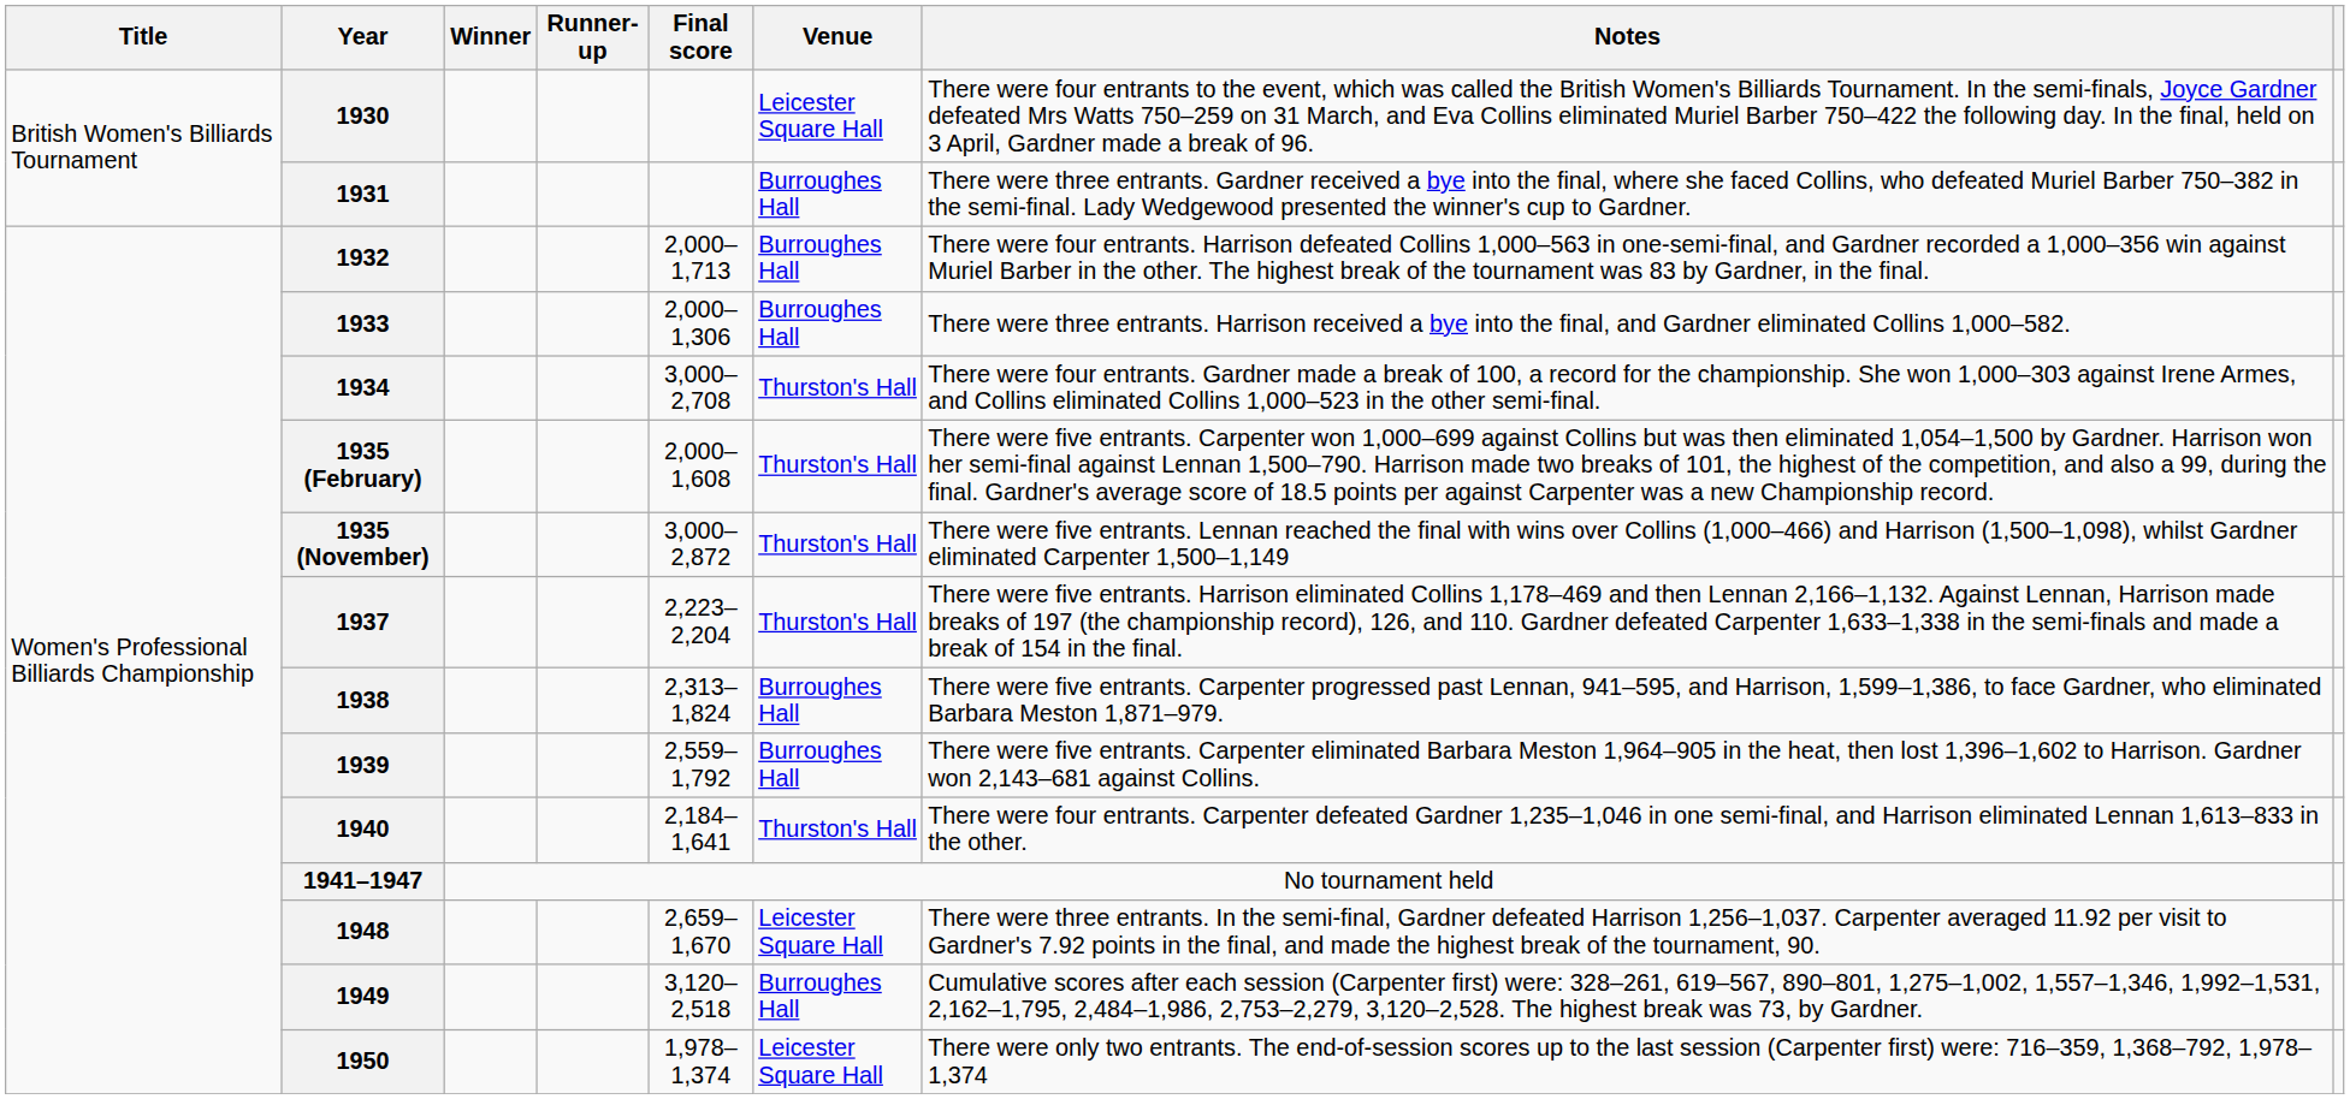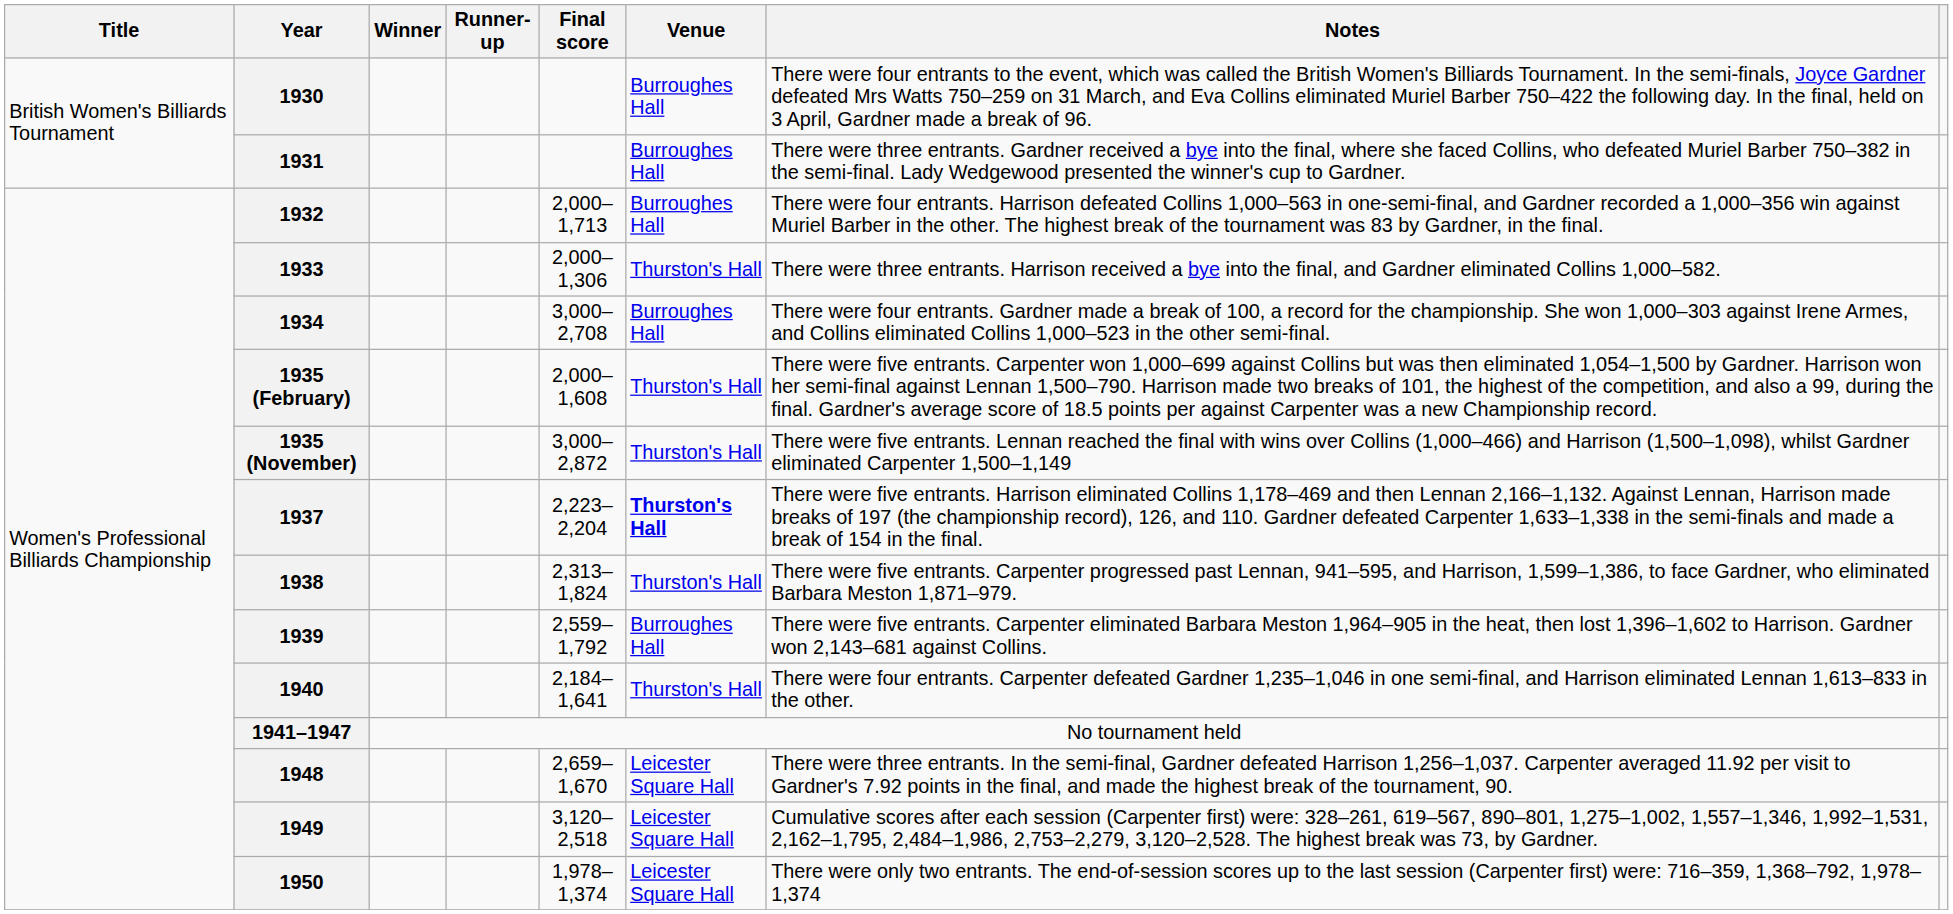1930 | Venue: Leicester Square Hall -> Burroughes Hall
1933 | Venue: Burroughes Hall -> Thurston's Hall
1934 | Venue: Thurston's Hall -> Burroughes Hall
1937 | Venue: normal -> bold
1938 | Venue: Burroughes Hall -> Thurston's Hall
1949 | Venue: Burroughes Hall -> Leicester Square Hall
